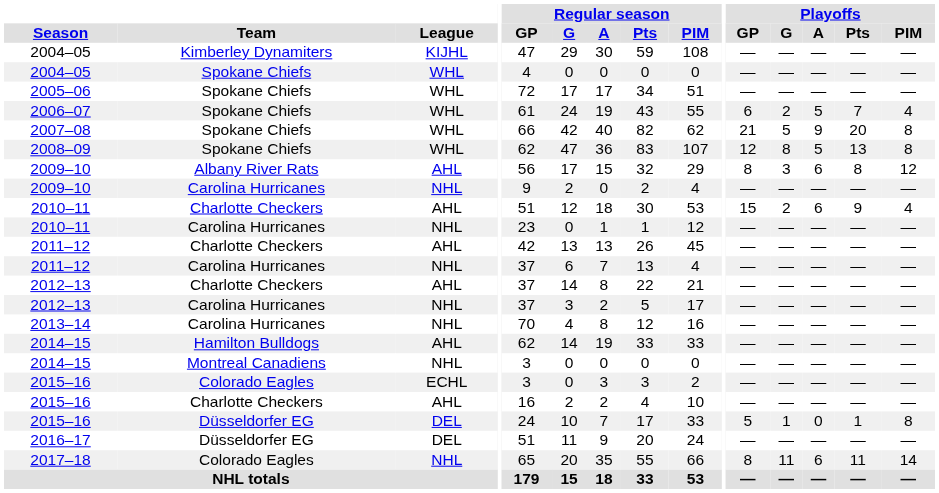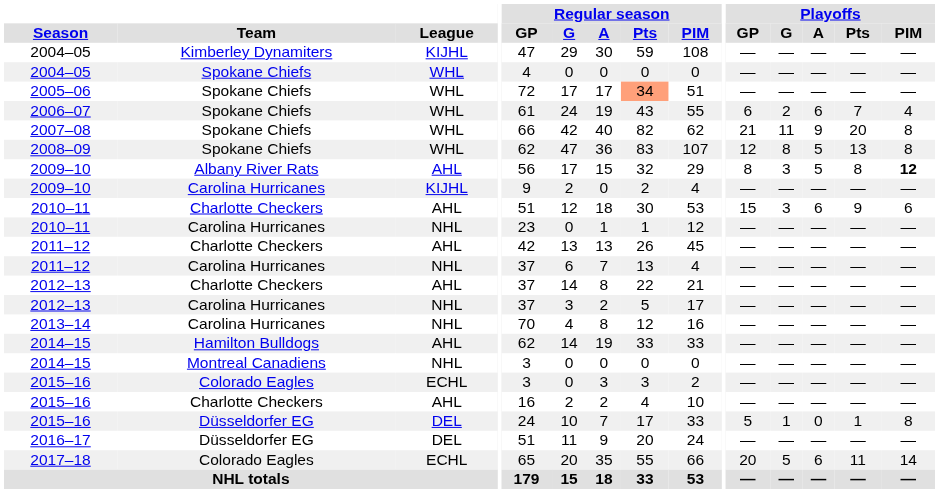2005–06 | Regular season / Pts: no background -> lightsalmon background
2006–07 | Playoffs / A: 5 -> 6
2007–08 | Playoffs / G: 5 -> 11
2009–10 / Albany River Rats | Playoffs / A: 6 -> 5
2009–10 / Albany River Rats | Playoffs / PIM: normal -> bold
2009–10 / Carolina Hurricanes | League: NHL -> KIJHL
2010–11 / Charlotte Checkers | Playoffs / G: 2 -> 3
2010–11 / Charlotte Checkers | Playoffs / PIM: 4 -> 6
2017–18 | League: NHL -> ECHL
2017–18 | Playoffs / GP: 8 -> 20
2017–18 | Playoffs / G: 11 -> 5
